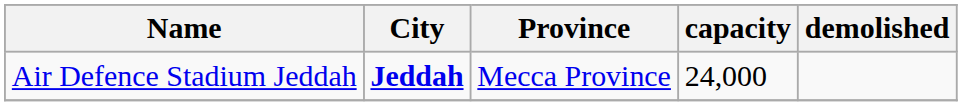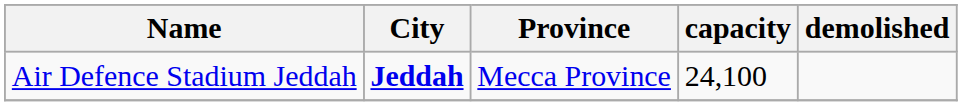Air Defence Stadium Jeddah | capacity: 24,000 -> 24,100
